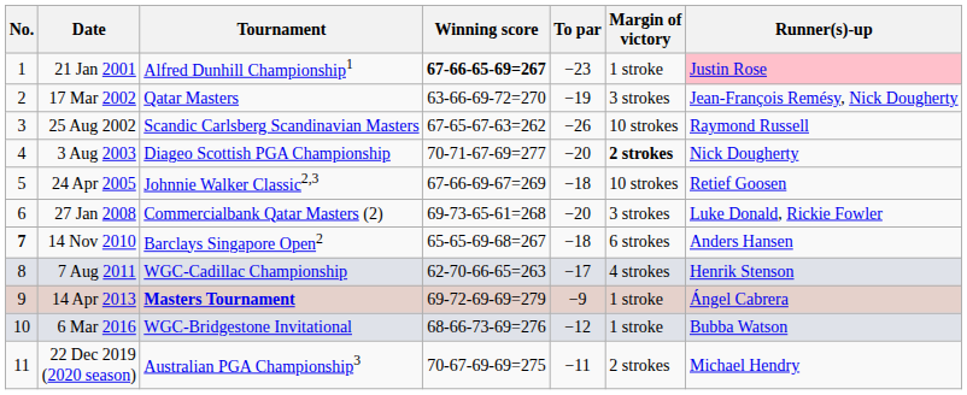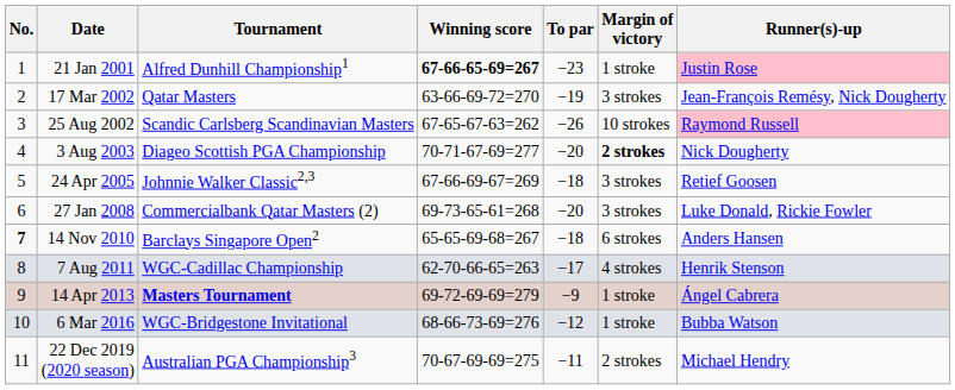25 Aug 2002 | Runner(s)-up: no background -> pink background
24 Apr 2005 | Margin of victory: 10 strokes -> 3 strokes
